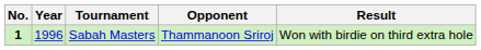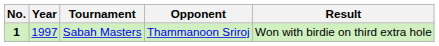Sabah Masters | Year: 1996 -> 1997
